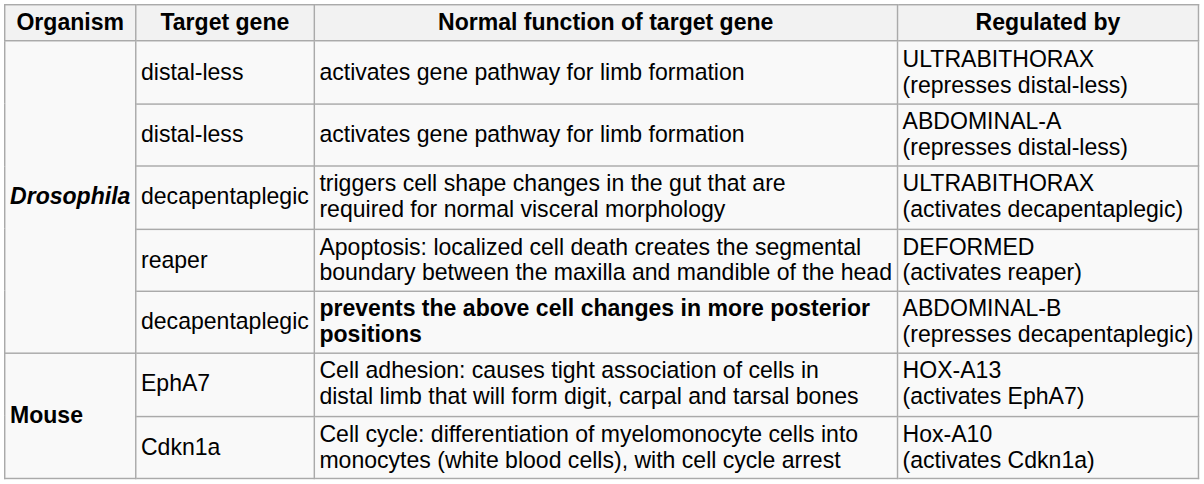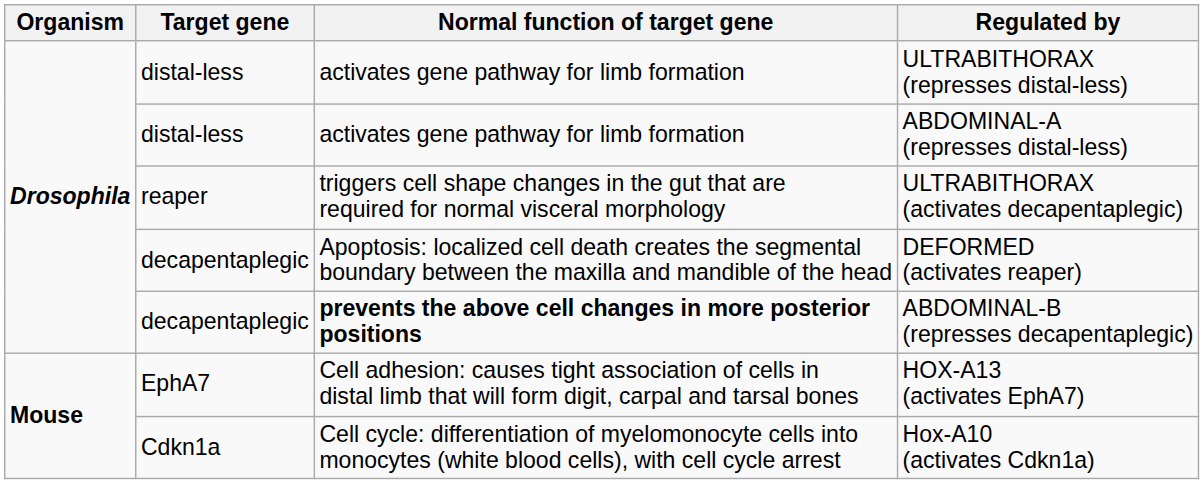ULTRABITHORAX (activates decapentaplegic) | Target gene: decapentaplegic -> reaper
DEFORMED (activates reaper) | Target gene: reaper -> decapentaplegic
